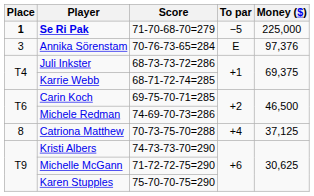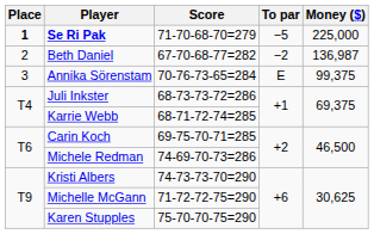+ row: 2 | Beth Daniel | 67-70-68-77=282 | −2 | 136,987
Annika Sörenstam | Money ($): 97,376 -> 99,375
- row: 8 | Catriona Matthew | 70-73-75-70=288 | +4 | 37,125
